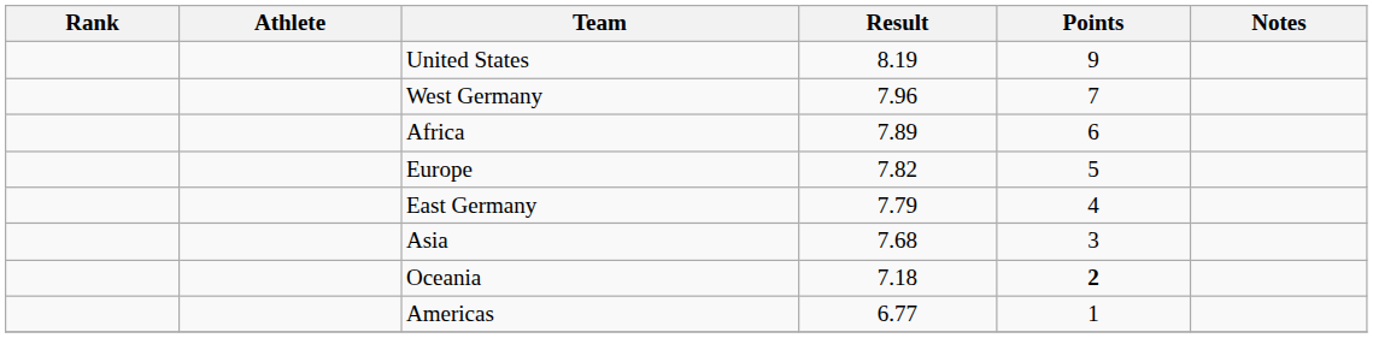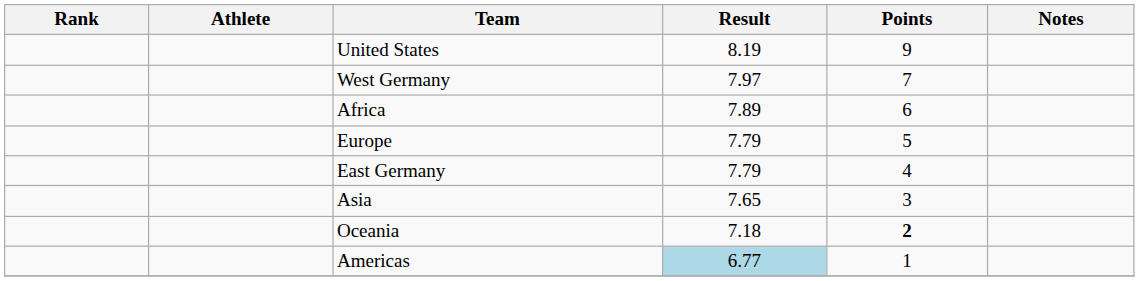West Germany | Result: 7.96 -> 7.97
Europe | Result: 7.82 -> 7.79
Asia | Result: 7.68 -> 7.65
Americas | Result: no background -> lightblue background
